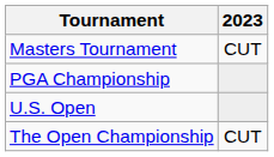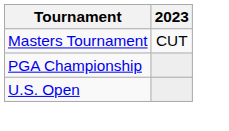- row: The Open Championship | CUT
